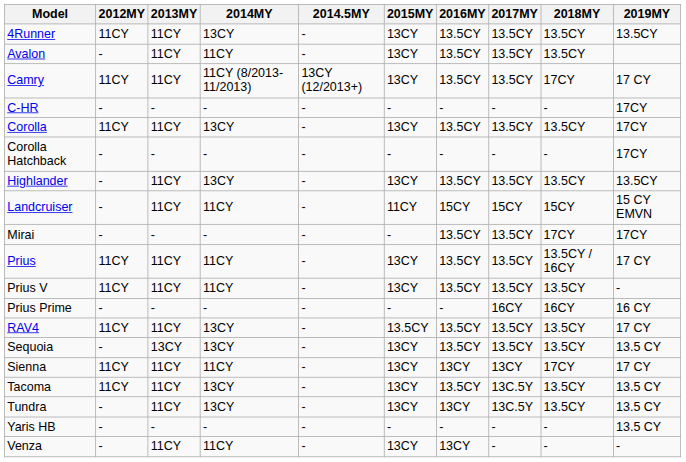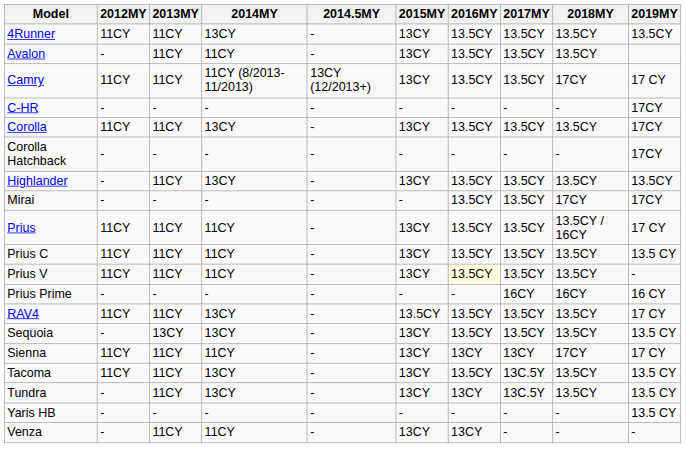- row: Landcruiser | - | 11CY | 11CY | - | 11CY | 15CY | 15CY | 15CY | 15 CY EMVN
+ row: Prius C | 11CY | 11CY | 11CY | - | 13CY | 13.5CY | 13.5CY | 13.5CY | 13.5 CY
Prius V | 2016MY: no background -> lightyellow background
